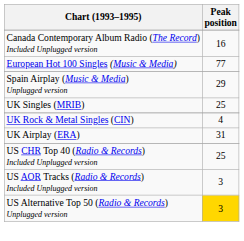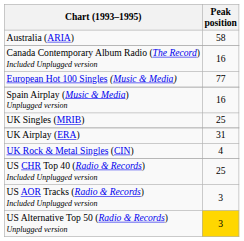+ row: Australia (ARIA) | 58
Spain Airplay (Music & Media) Unplugged version | Peak position: 29 -> 16
rows swapped: UK Airplay (ERA) <-> UK Rock & Metal Singles (CIN)
